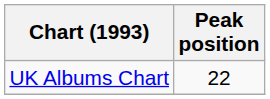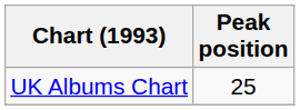UK Albums Chart | Peak position: 22 -> 25
